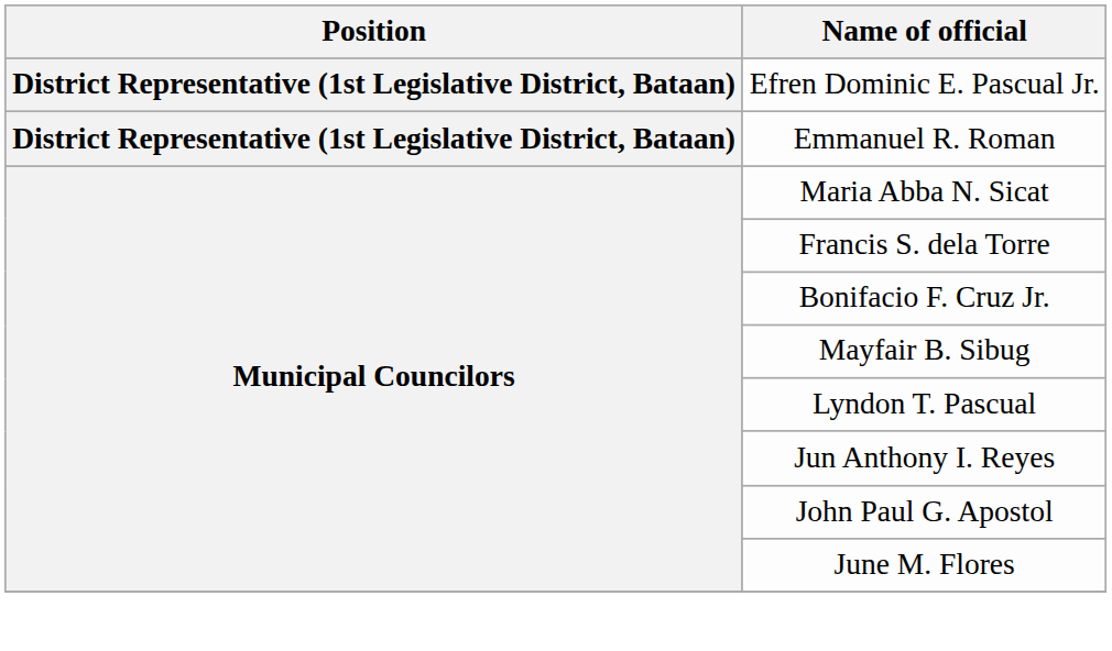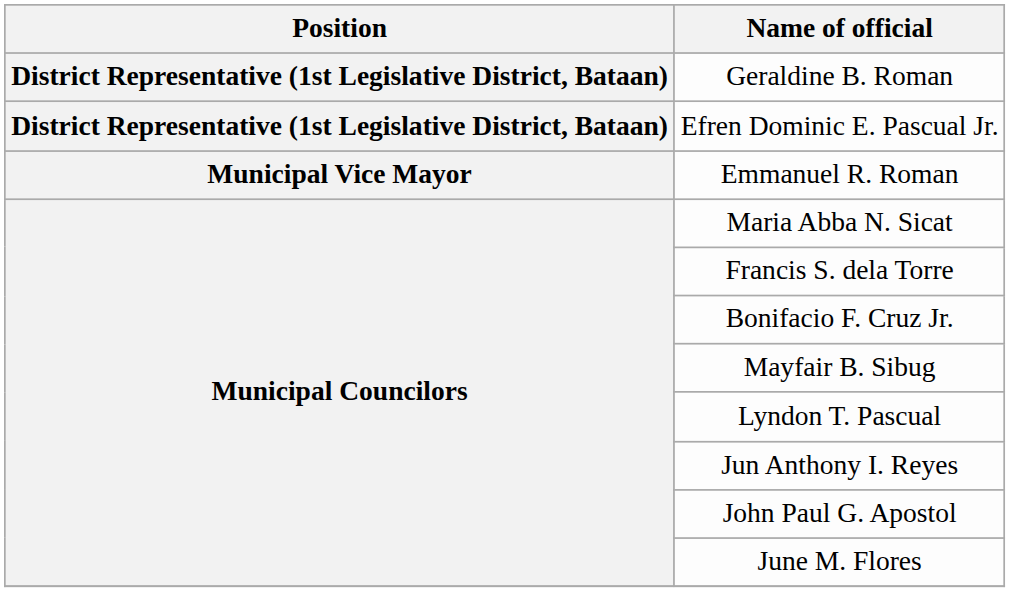+ row: District Representative (1st Legislative District, Bataan) | Geraldine B. Roman
Emmanuel R. Roman | Position: District Representative (1st Legislative District, Bataan) -> Municipal Vice Mayor
